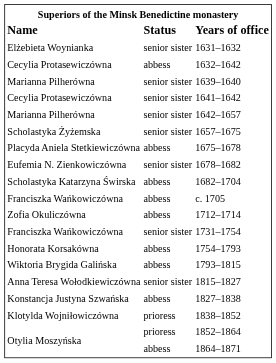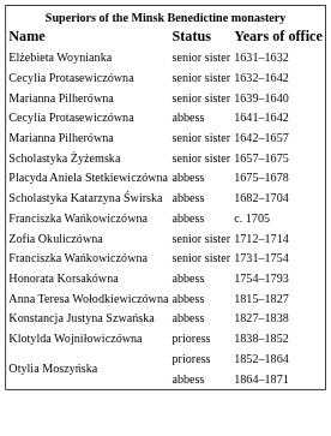1632–1642 | column 2: abbess -> senior sister
1641–1642 | column 2: senior sister -> abbess
- row: Eufemia N. Zienkowiczówna | senior sister | 1678–1682
1712–1714 | column 2: abbess -> senior sister
- row: Wiktoria Brygida Galińska | abbess | 1793–1815
1815–1827 | column 2: senior sister -> abbess
